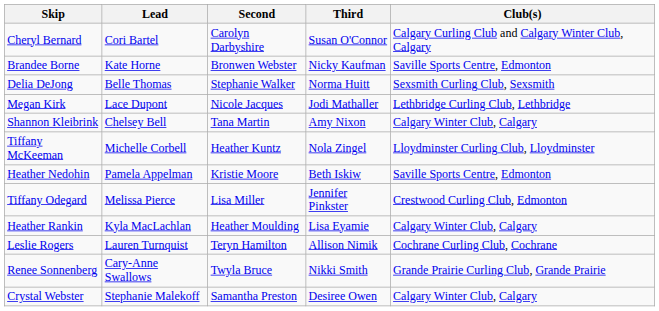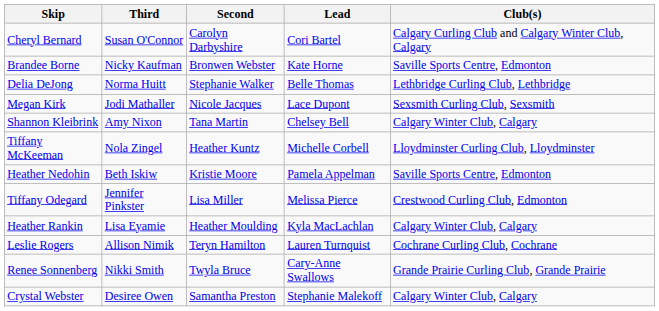columns swapped: Third <-> Lead
Delia DeJong | Club(s): Sexsmith Curling Club, Sexsmith -> Lethbridge Curling Club, Lethbridge
Megan Kirk | Club(s): Lethbridge Curling Club, Lethbridge -> Sexsmith Curling Club, Sexsmith
